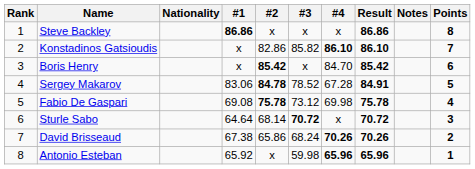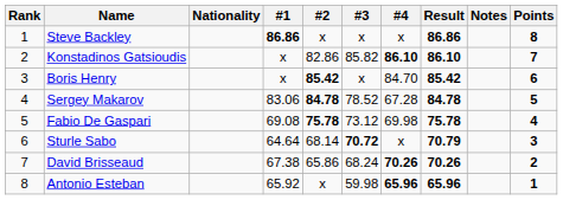Sergey Makarov | Result: 84.91 -> 84.78
Sturle Sabo | Result: 70.72 -> 70.79
